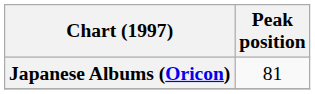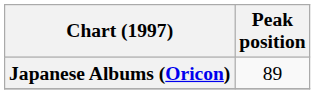Japanese Albums (Oricon) | Peak position: 81 -> 89
